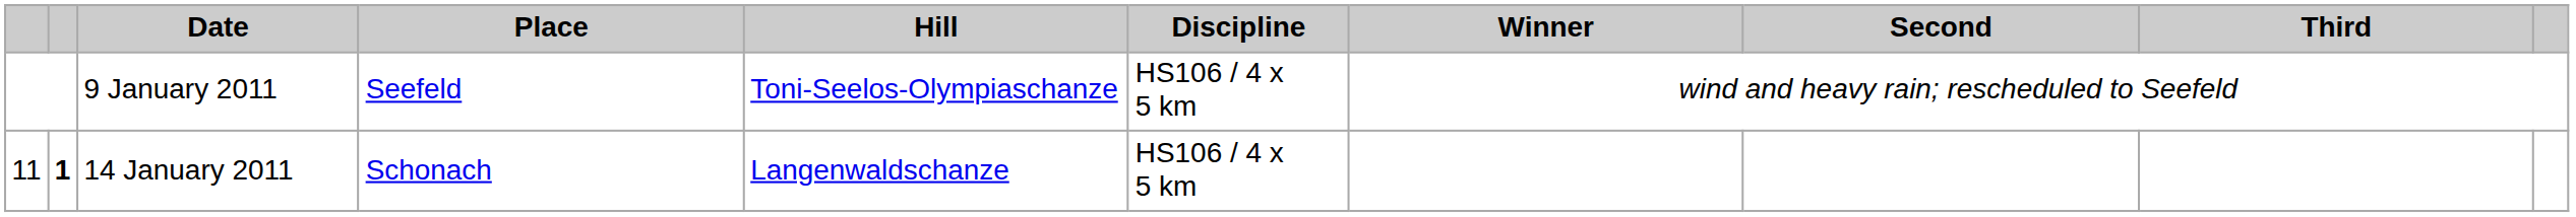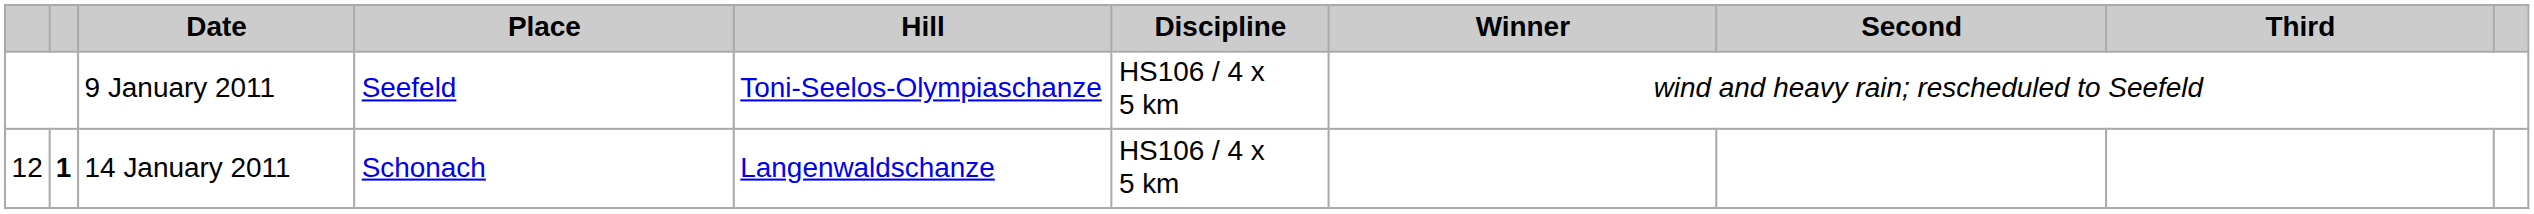14 January 2011 | column 1: 11 -> 12
